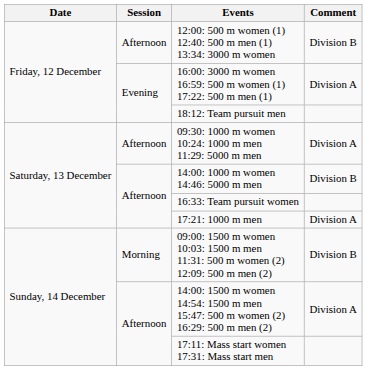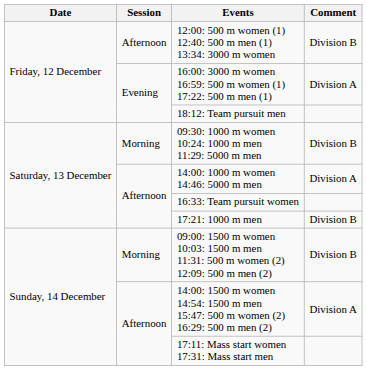09:30: 1000 m women 10:24: 1000 m men 11:29: 5000 m men | Session: Afternoon -> Morning
09:30: 1000 m women 10:24: 1000 m men 11:29: 5000 m men | Comment: Division A -> Division B
14:00: 1000 m women 14:46: 5000 m men | Comment: Division B -> Division A
17:21: 1000 m men | Comment: Division A -> Division B
